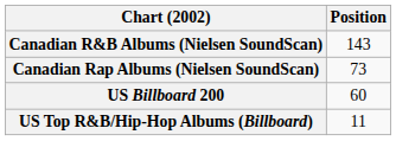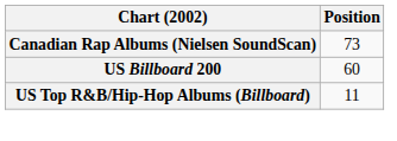- row: Canadian R&B Albums (Nielsen SoundScan) | 143
